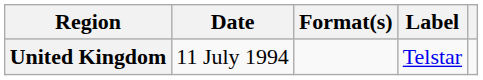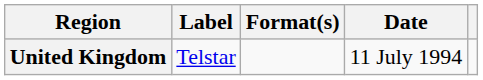columns swapped: Date <-> Label
